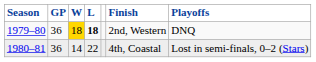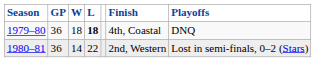1979–80 | column 3: gold background -> no background
1979–80 | column 6: 2nd, Western -> 4th, Coastal
1980–81 | column 6: 4th, Coastal -> 2nd, Western
